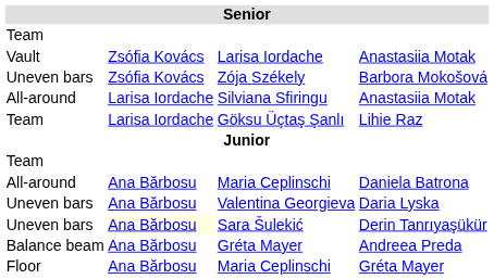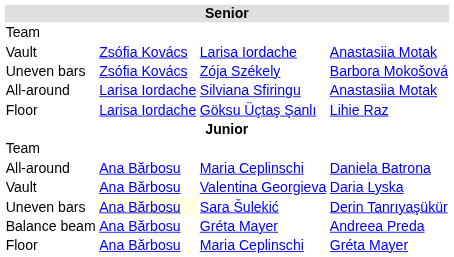Göksu Üçtaş Şanlı | column 1: Team -> Floor
Valentina Georgieva | column 1: Uneven bars -> Vault
